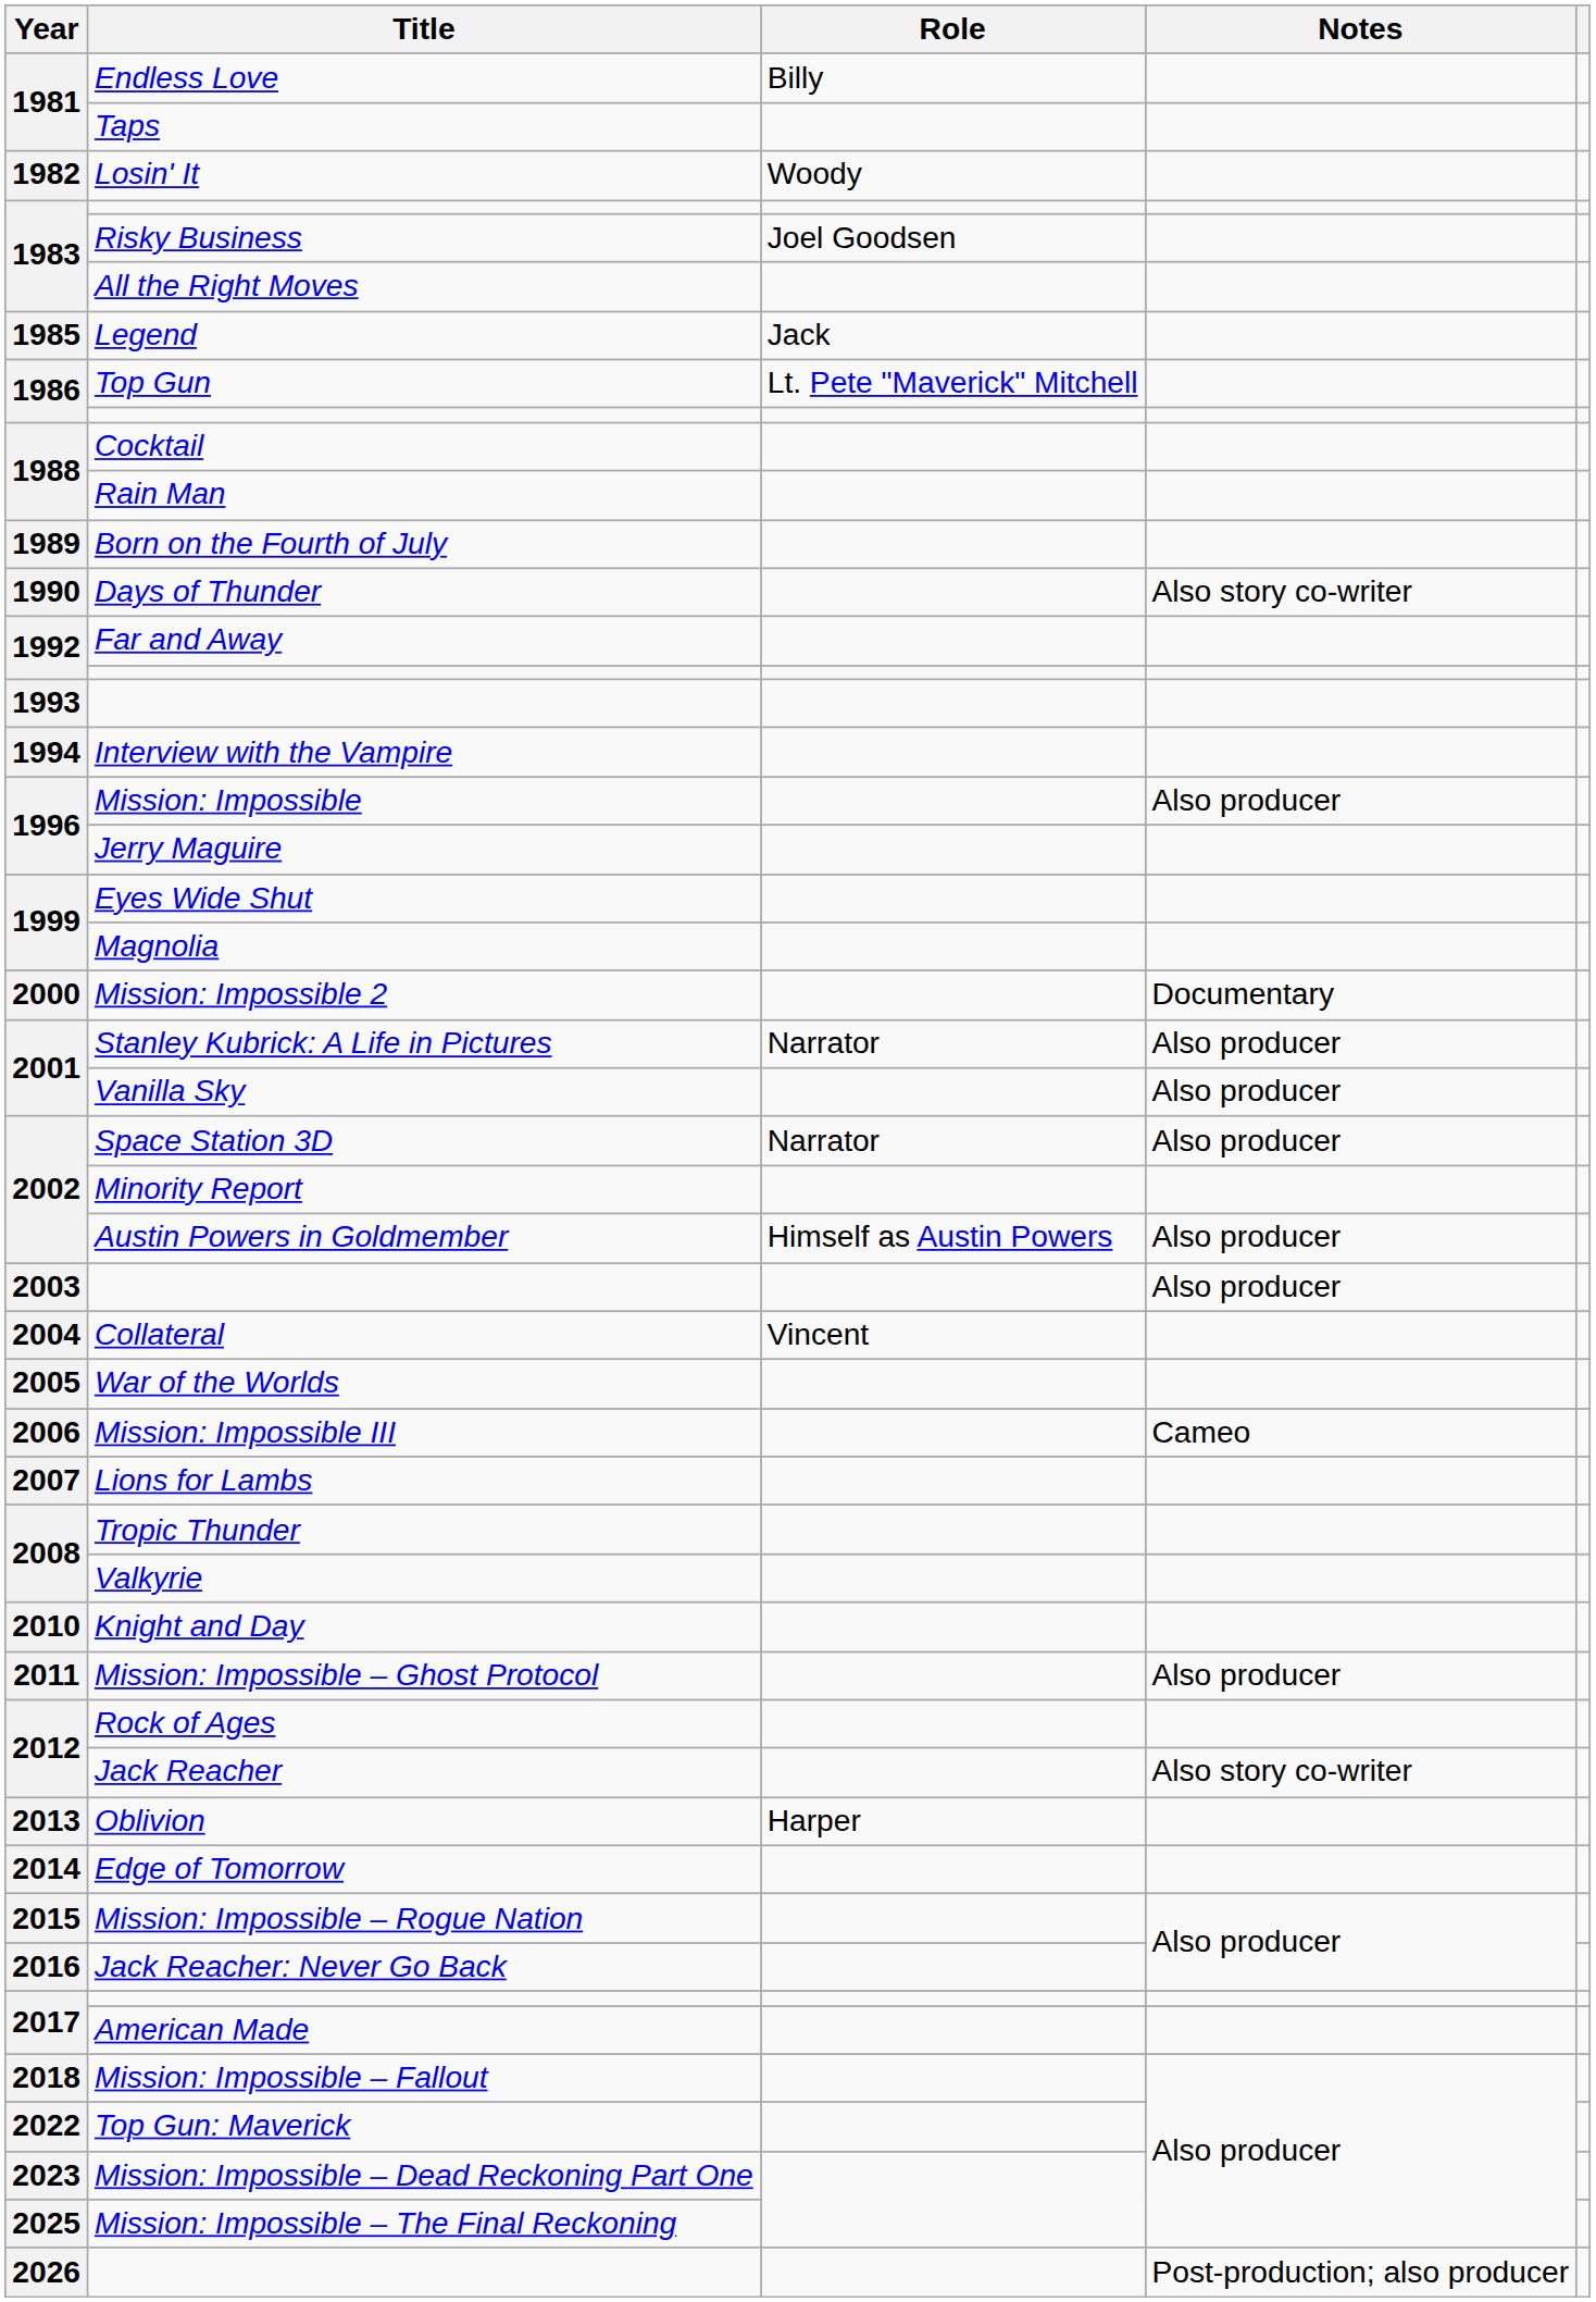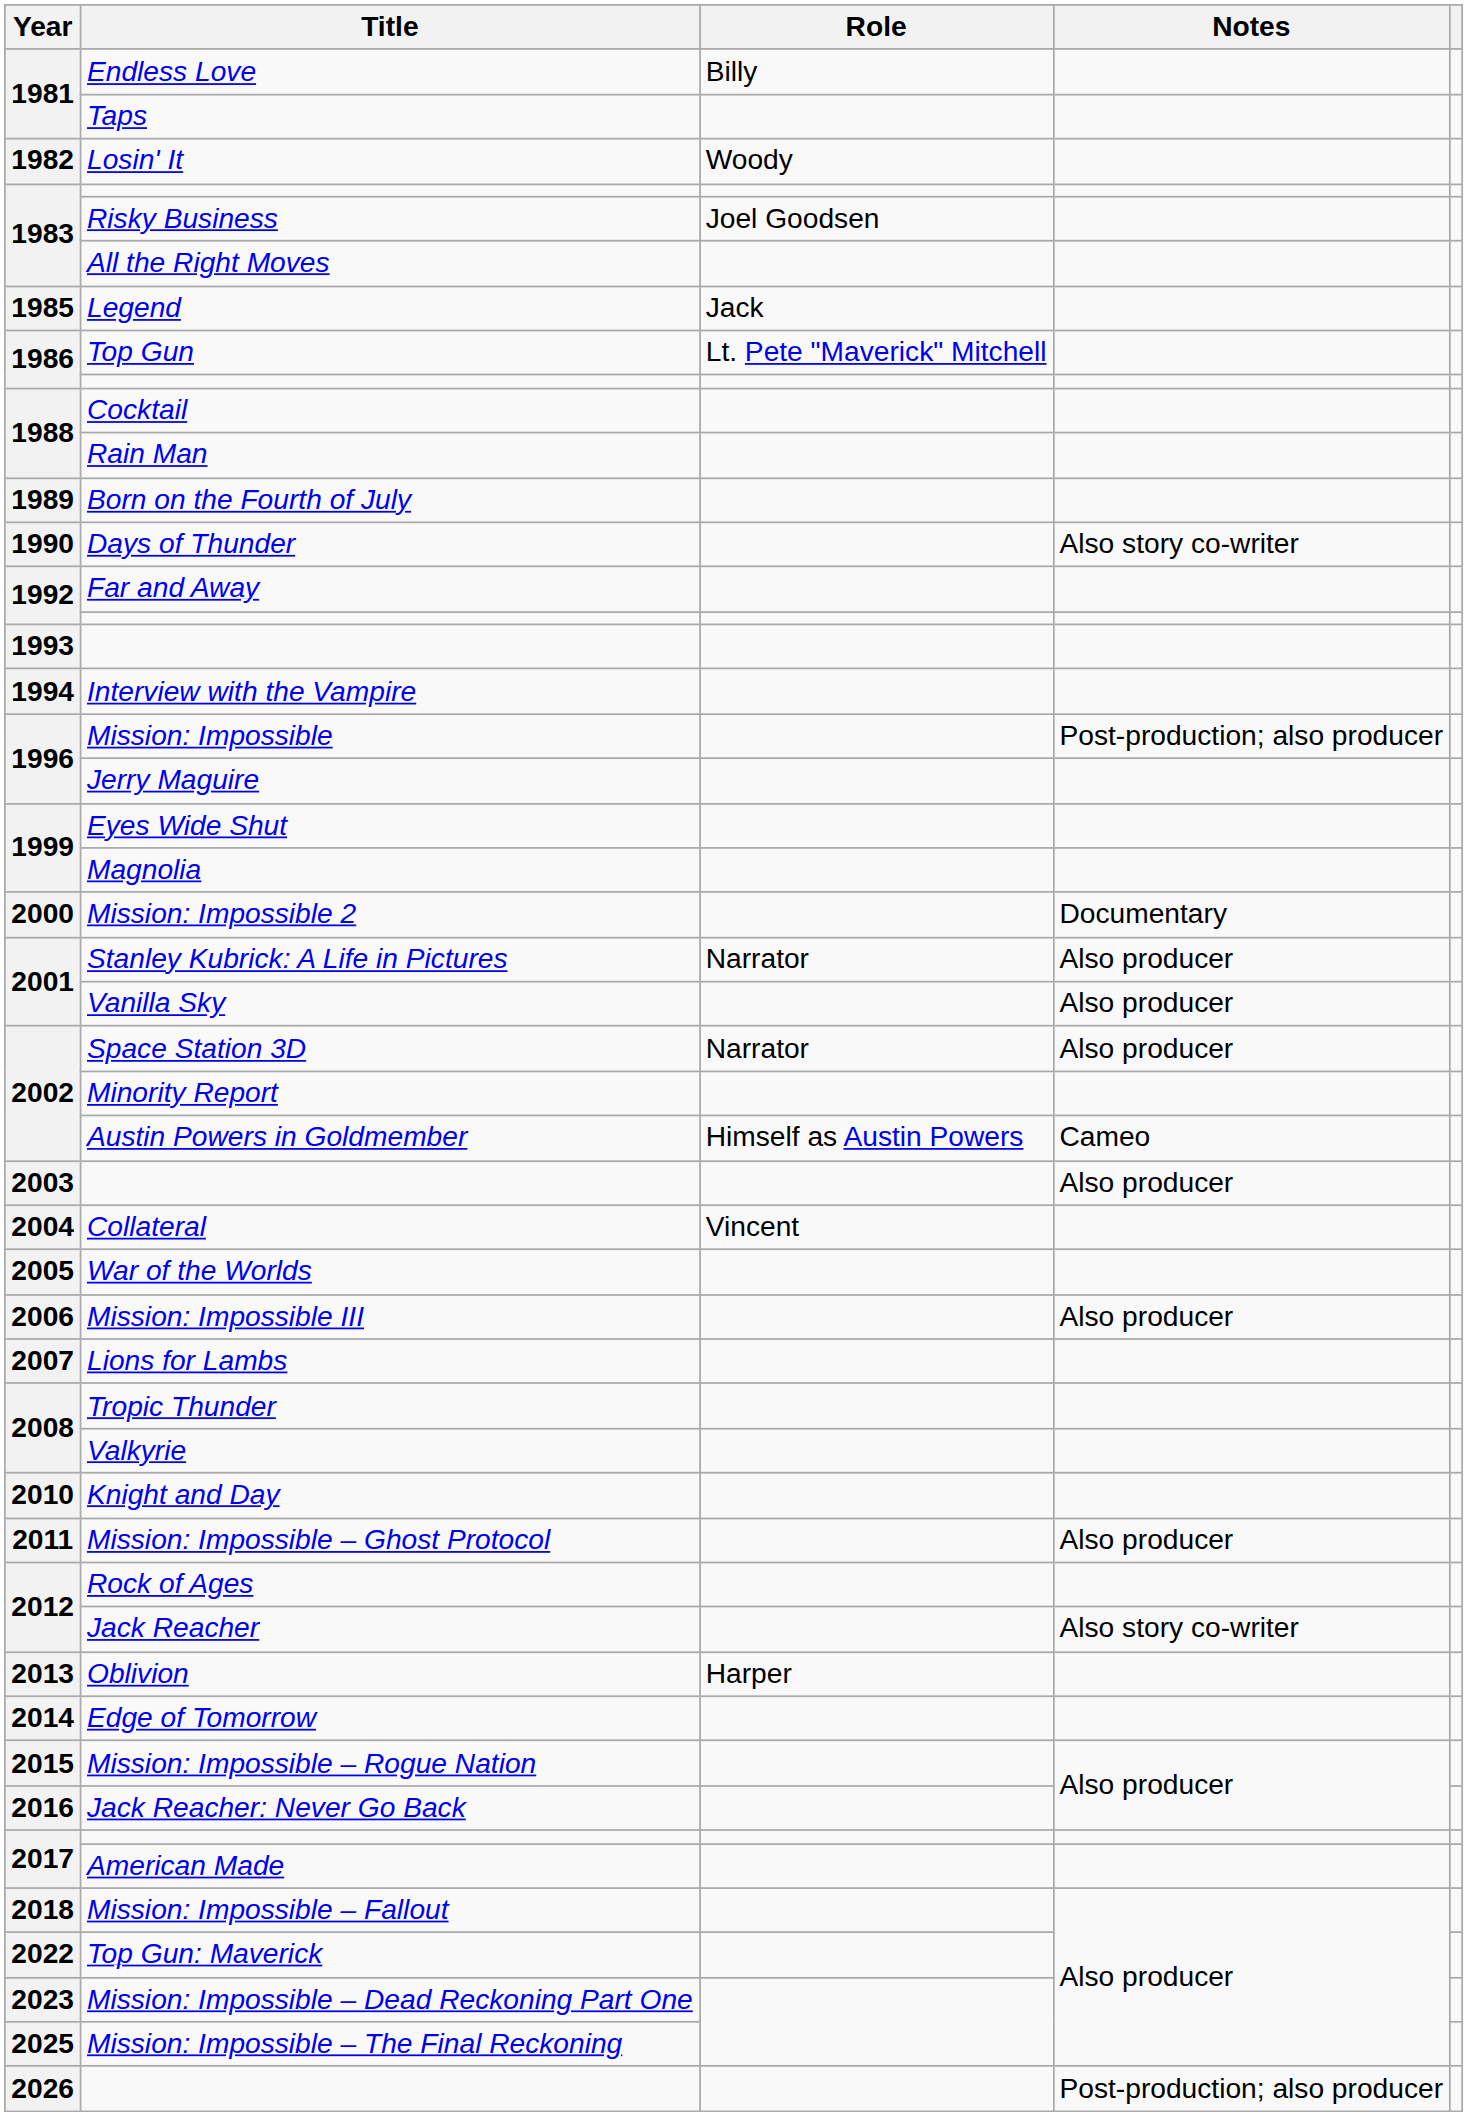Mission: Impossible | Notes: Also producer -> Post-production; also producer
Austin Powers in Goldmember | Notes: Also producer -> Cameo
Mission: Impossible III | Notes: Cameo -> Also producer
